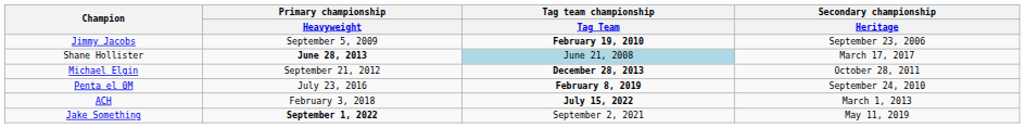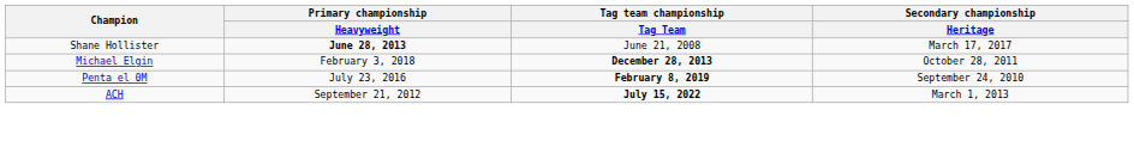- row: Jimmy Jacobs | September 5, 2009 | February 19, 2010 | September 23, 2006
Shane Hollister | Tag team championship / Tag Team: lightblue background -> no background
Michael Elgin | Primary championship / Heavyweight: September 21, 2012 -> February 3, 2018
ACH | Primary championship / Heavyweight: February 3, 2018 -> September 21, 2012
- row: Jake Something | September 1, 2022 | September 2, 2021 | May 11, 2019
